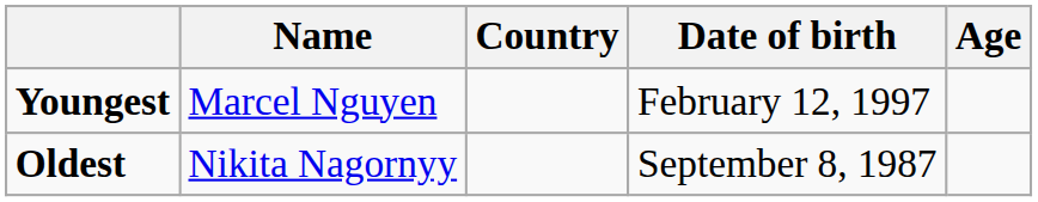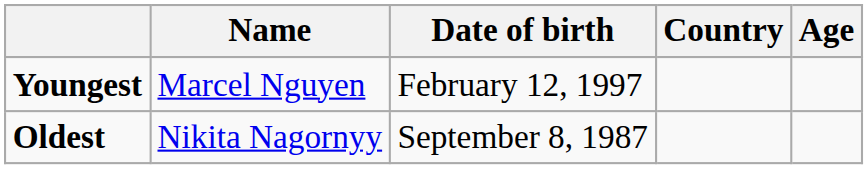columns swapped: Country <-> Date of birth
